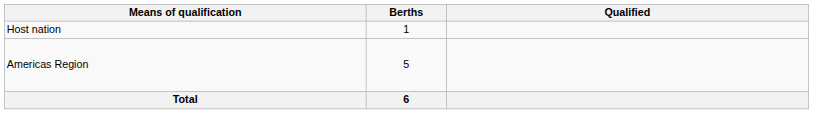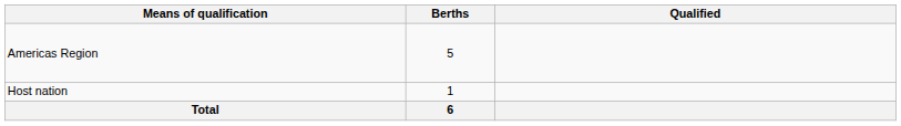rows swapped: Host nation <-> Americas Region
